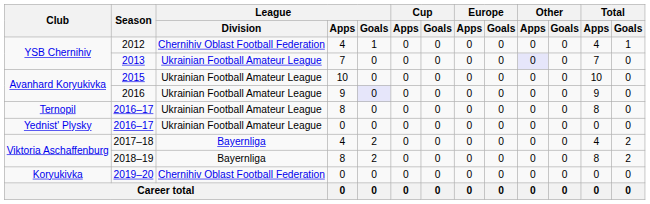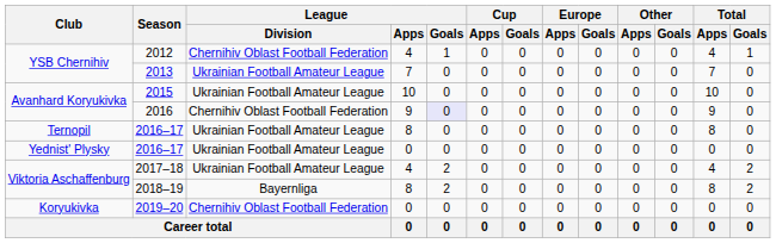2013 | Other / Apps: lavender background -> no background
2016 | League / Division: Ukrainian Football Amateur League -> Chernihiv Oblast Football Federation
2017–18 | League / Division: Bayernliga -> Ukrainian Football Amateur League
